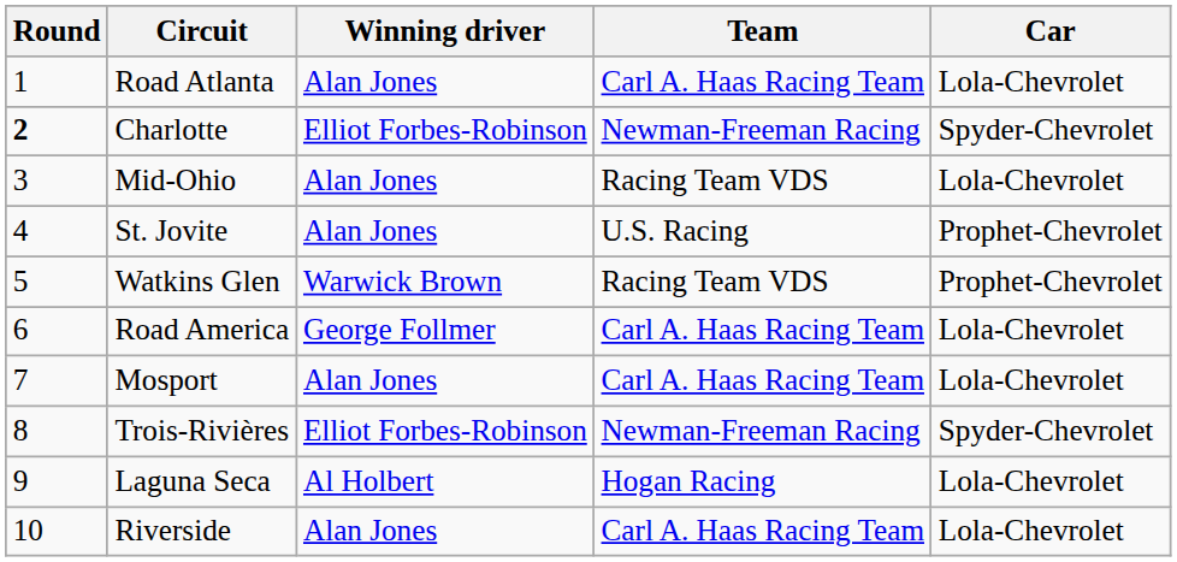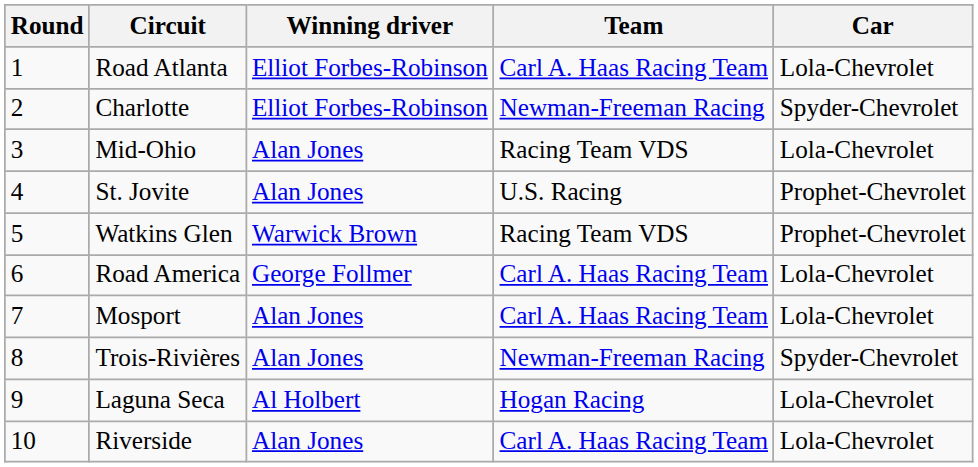Road Atlanta | Winning driver: Alan Jones -> Elliot Forbes-Robinson
Charlotte | Round: bold -> normal
Trois-Rivières | Winning driver: Elliot Forbes-Robinson -> Alan Jones
